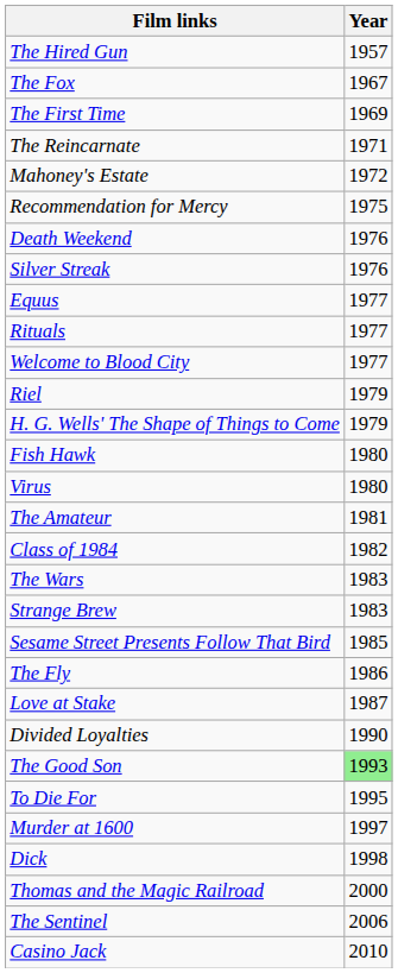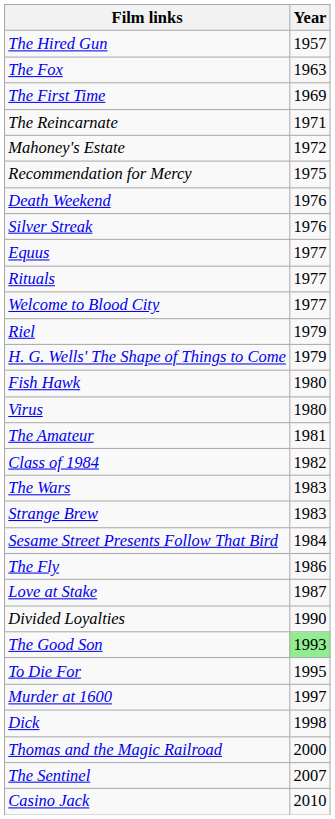The Fox | Year: 1967 -> 1963
Sesame Street Presents Follow That Bird | Year: 1985 -> 1984
The Sentinel | Year: 2006 -> 2007
